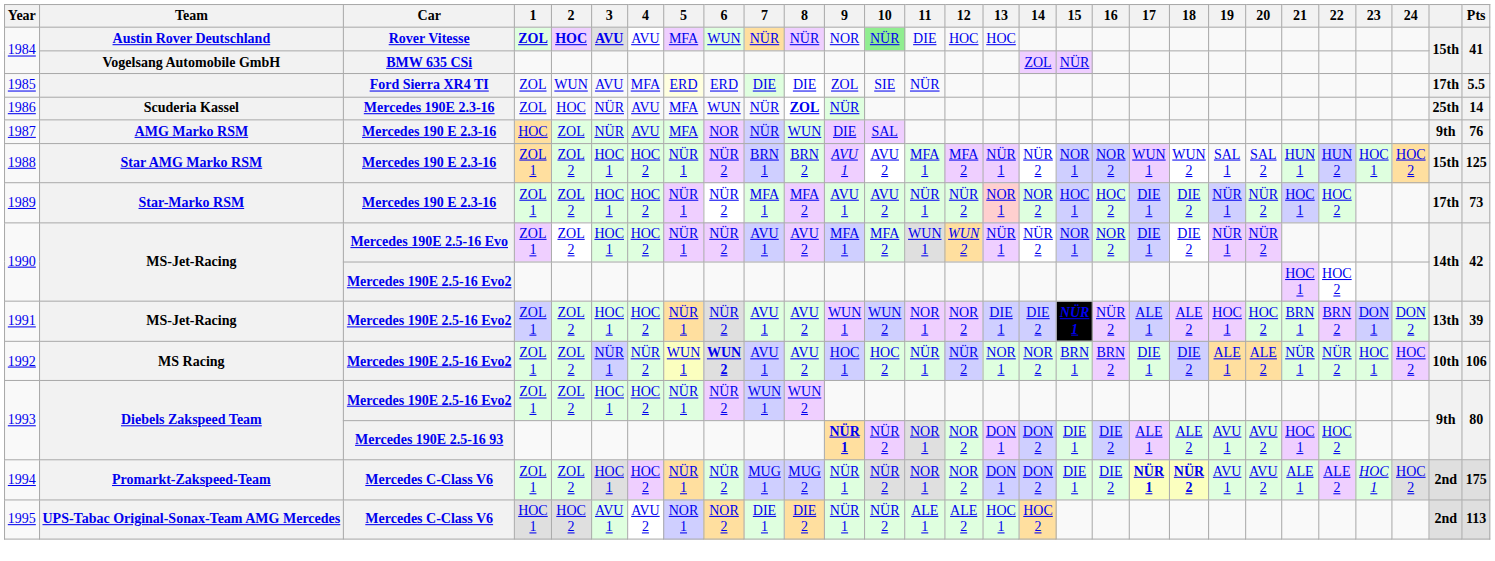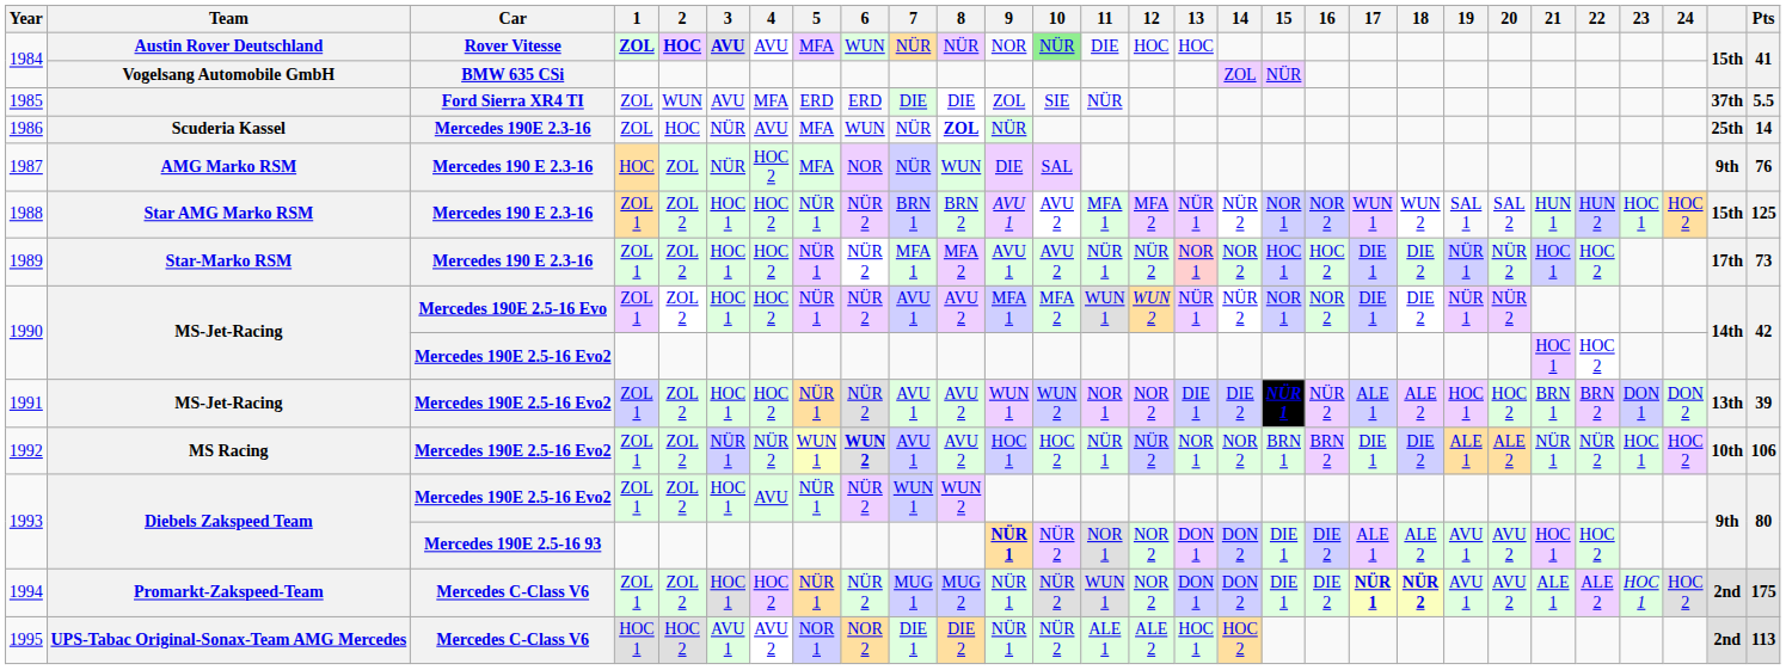1985 | 5: lightyellow background -> no background
1985 | column 28: 17th -> 37th
1987 | 4: AVU -> HOC 2
1993 / Mercedes 190E 2.5-16 Evo2 | 4: HOC 2 -> AVU
1994 | 11: NOR 1 -> WUN 1
